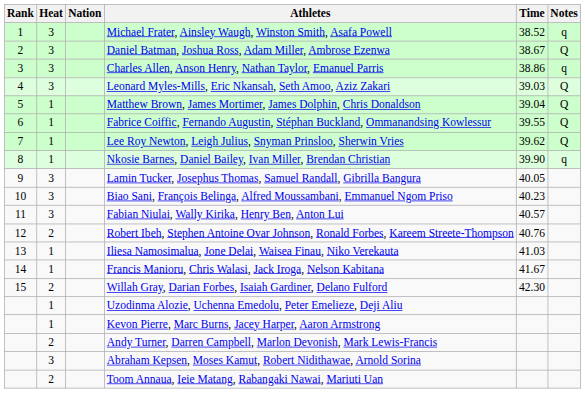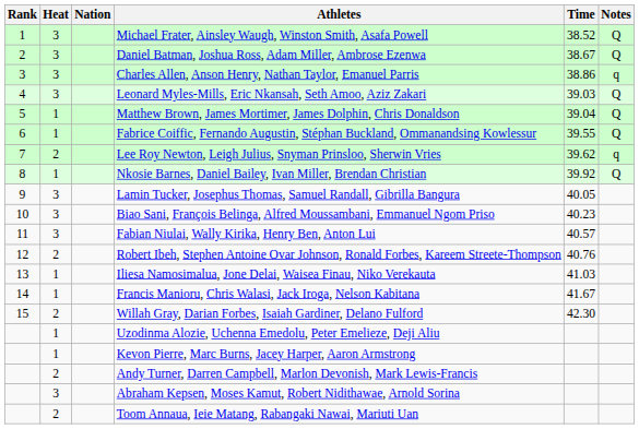Michael Frater, Ainsley Waugh, Winston Smith, Asafa Powell | Notes: q -> Q
Lee Roy Newton, Leigh Julius, Snyman Prinsloo, Sherwin Vries | Heat: 1 -> 2
Lee Roy Newton, Leigh Julius, Snyman Prinsloo, Sherwin Vries | Notes: Q -> q
Nkosie Barnes, Daniel Bailey, Ivan Miller, Brendan Christian | Time: 39.90 -> 39.92
Nkosie Barnes, Daniel Bailey, Ivan Miller, Brendan Christian | Notes: q -> Q
